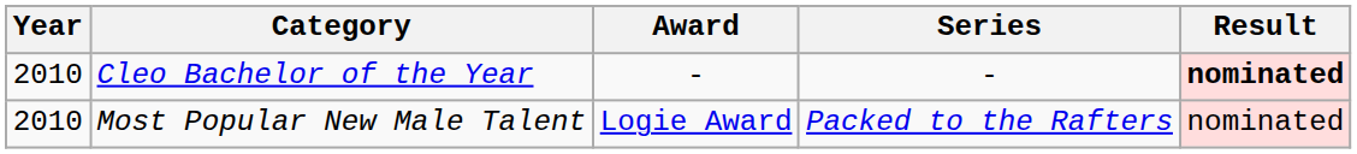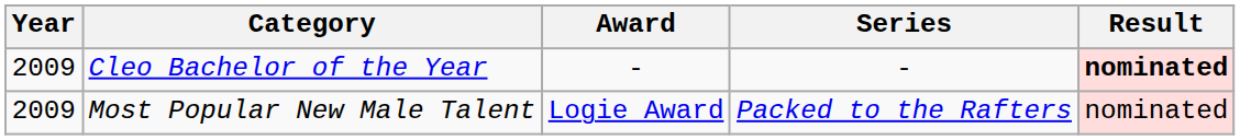Cleo Bachelor of the Year | Year: 2010 -> 2009
Most Popular New Male Talent | Year: 2010 -> 2009
